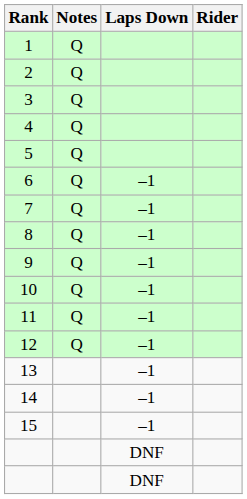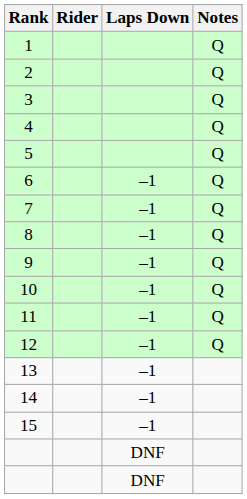columns swapped: Rider <-> Notes
